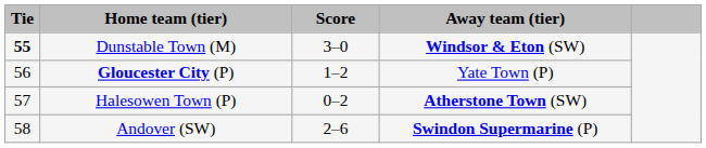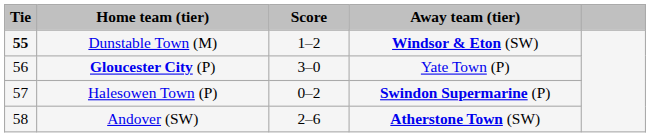Dunstable Town (M) | Score: 3–0 -> 1–2
Gloucester City (P) | Score: 1–2 -> 3–0
Halesowen Town (P) | Away team (tier): Atherstone Town (SW) -> Swindon Supermarine (P)
Andover (SW) | Away team (tier): Swindon Supermarine (P) -> Atherstone Town (SW)
